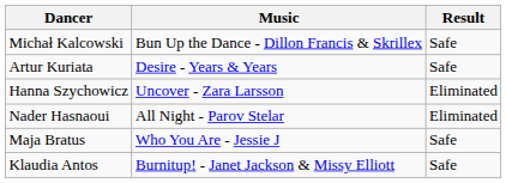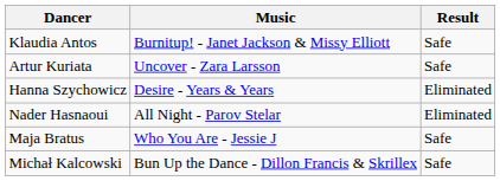rows swapped: Klaudia Antos <-> Michał Kalcowski
Artur Kuriata | Music: Desire - Years & Years -> Uncover - Zara Larsson
Hanna Szychowicz | Music: Uncover - Zara Larsson -> Desire - Years & Years
